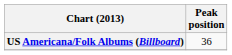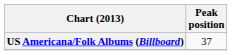US Americana/Folk Albums (Billboard) | Peak position: 36 -> 37
